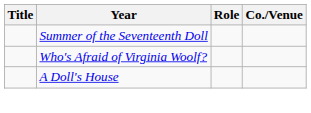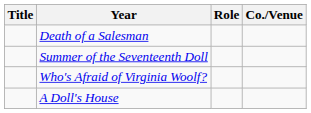+ row: Death of a Salesman
